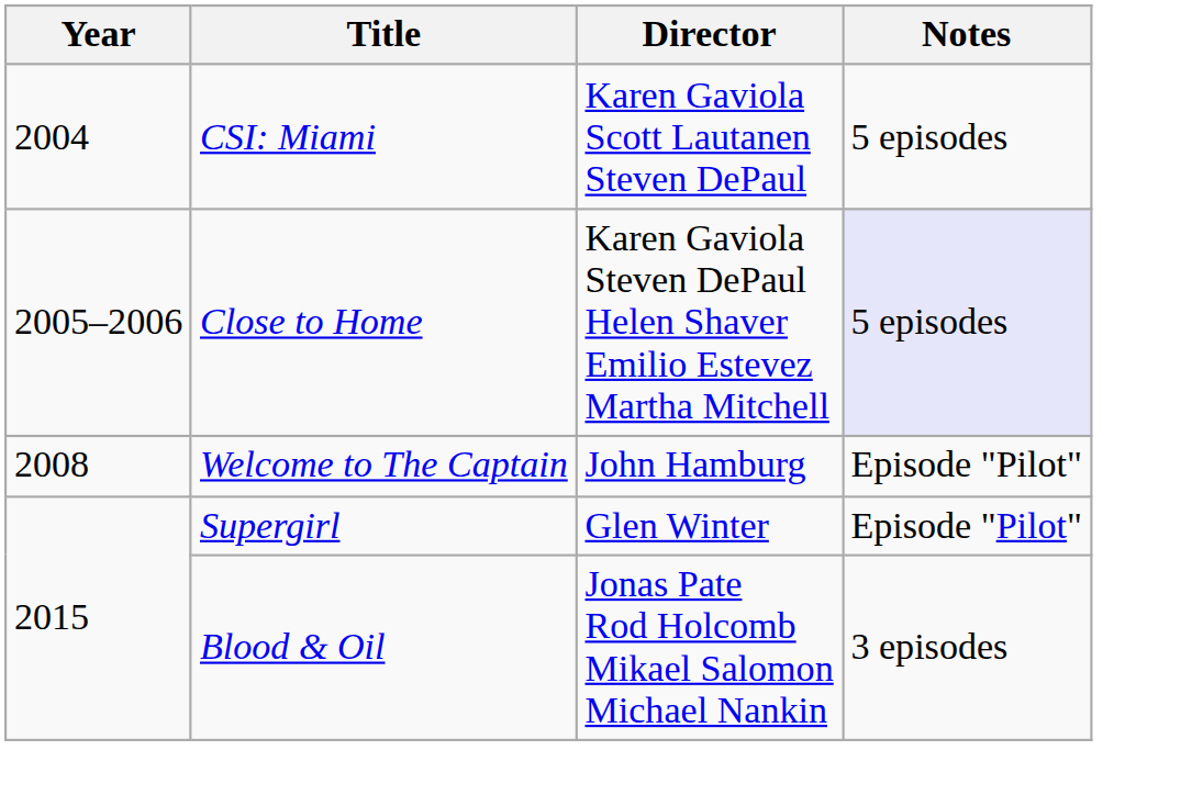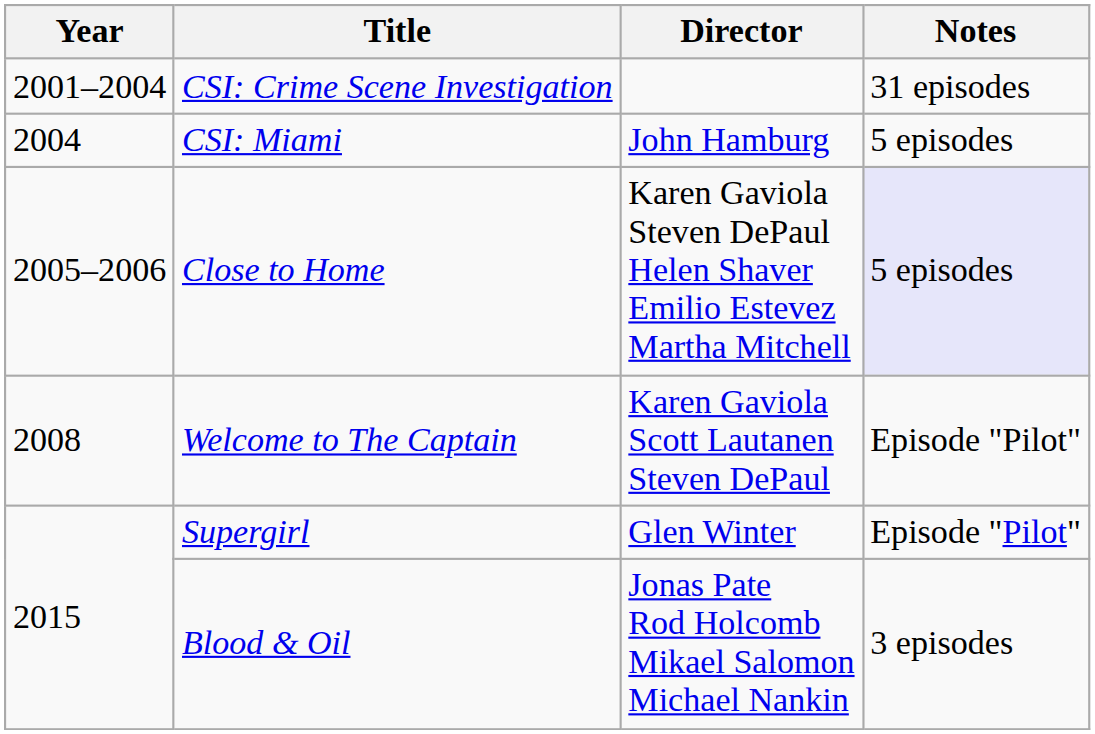+ row: 2001–2004 | CSI: Crime Scene Investigation | 31 episodes
CSI: Miami | Director: Karen Gaviola Scott Lautanen Steven DePaul -> John Hamburg
Welcome to The Captain | Director: John Hamburg -> Karen Gaviola Scott Lautanen Steven DePaul
